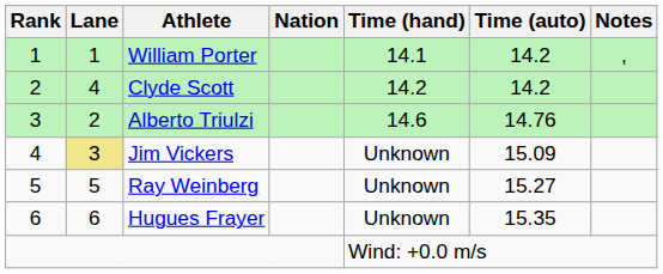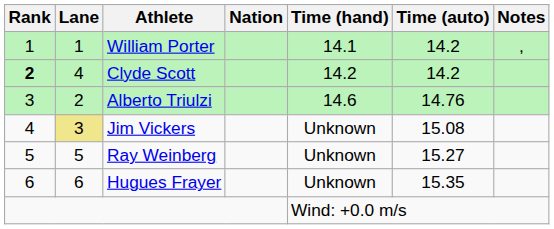Clyde Scott | Rank: normal -> bold
Jim Vickers | Time (auto): 15.09 -> 15.08
